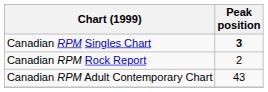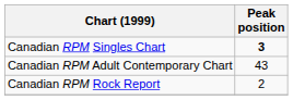rows swapped: Canadian RPM Rock Report <-> Canadian RPM Adult Contemporary Chart
